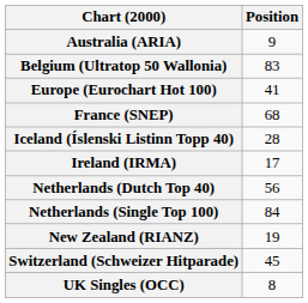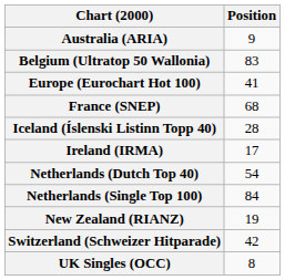Netherlands (Dutch Top 40) | Position: 56 -> 54
Switzerland (Schweizer Hitparade) | Position: 45 -> 42
